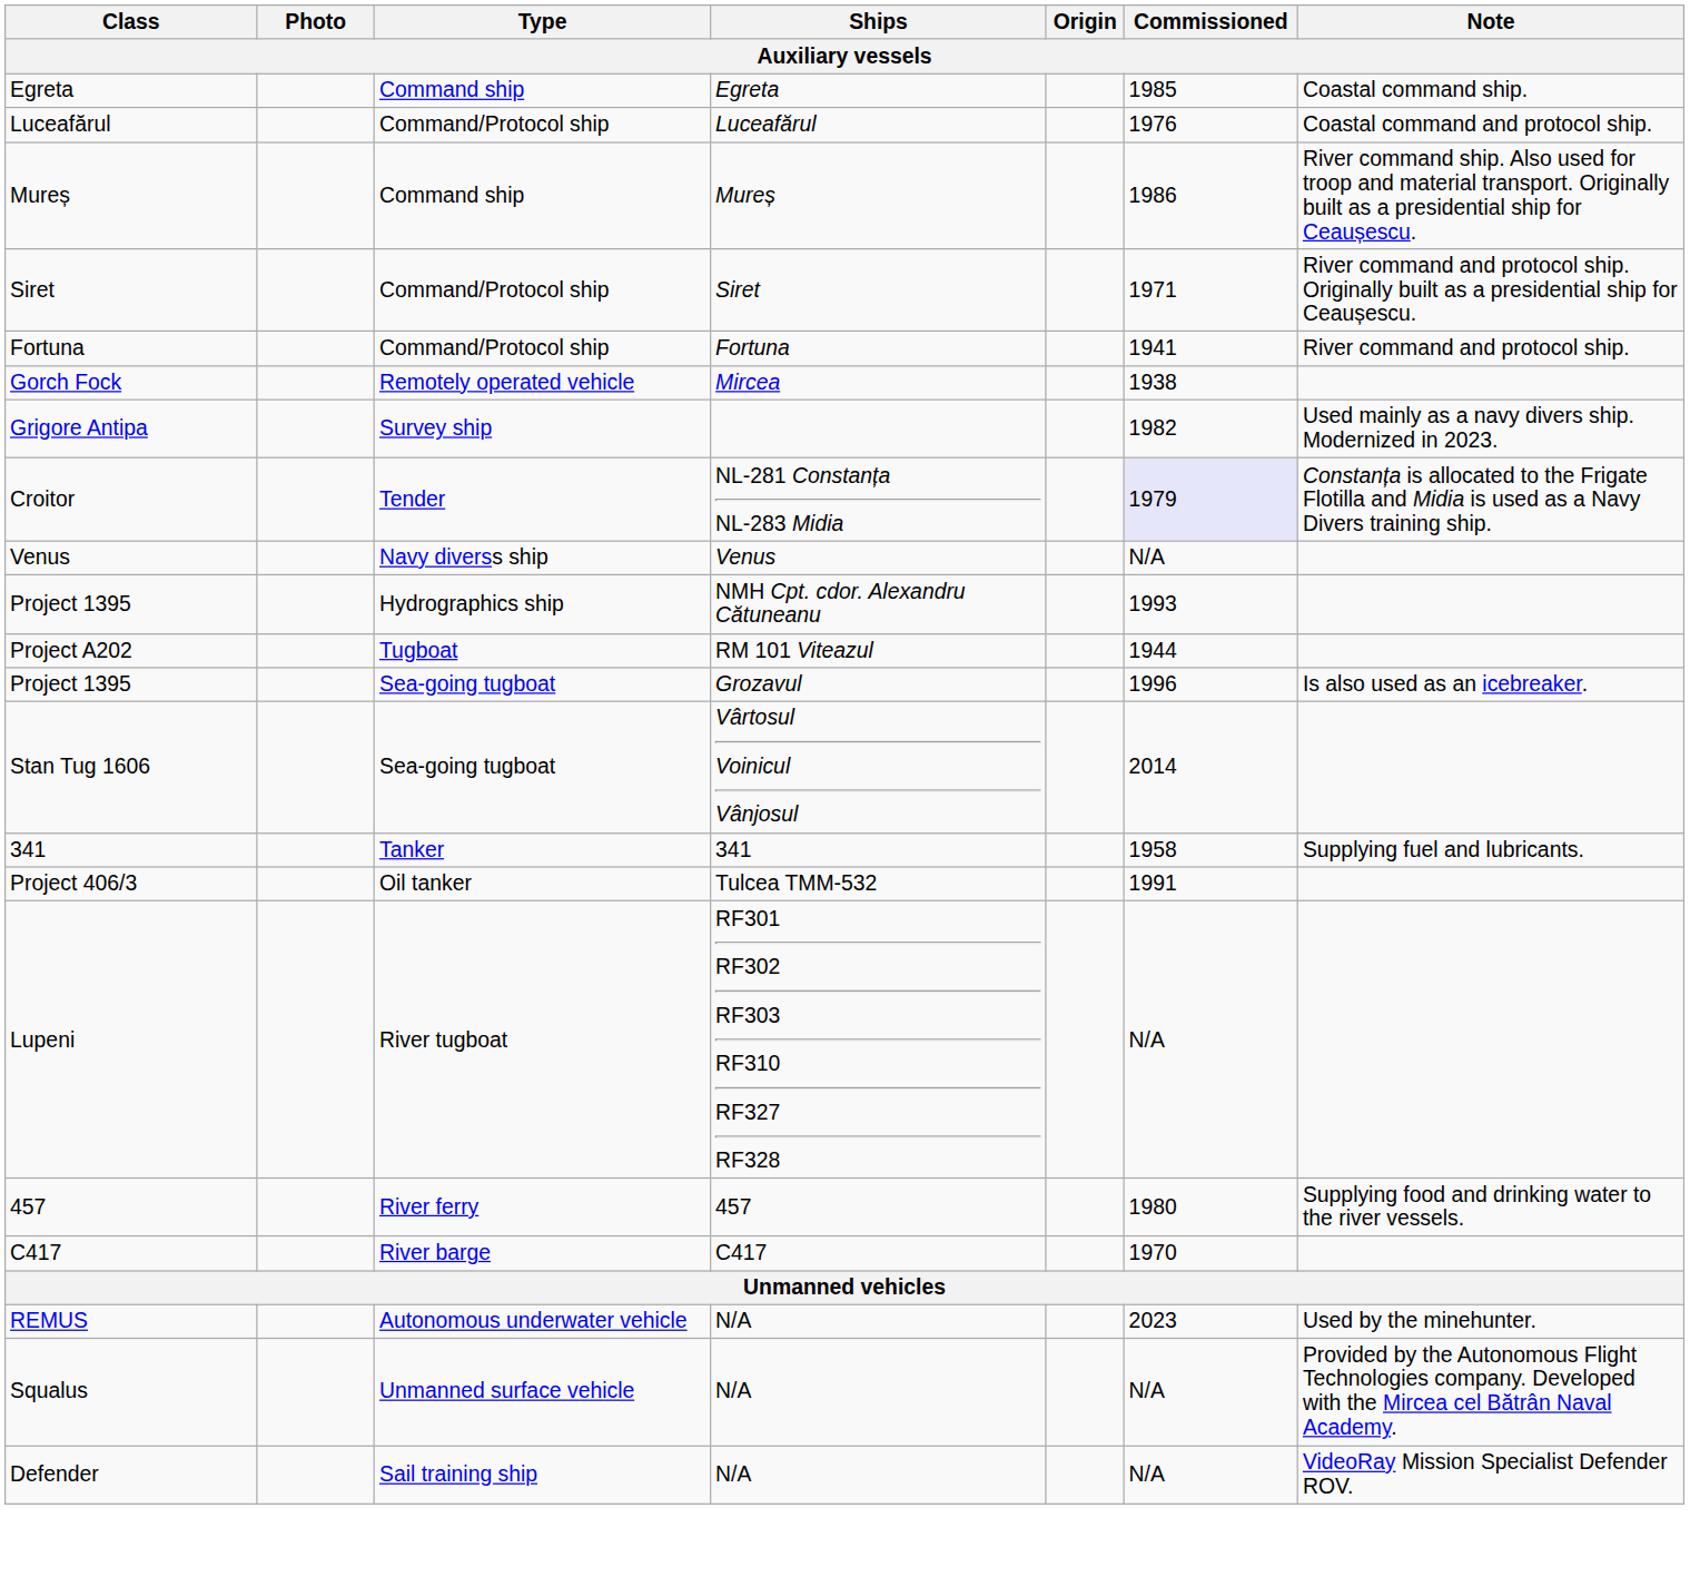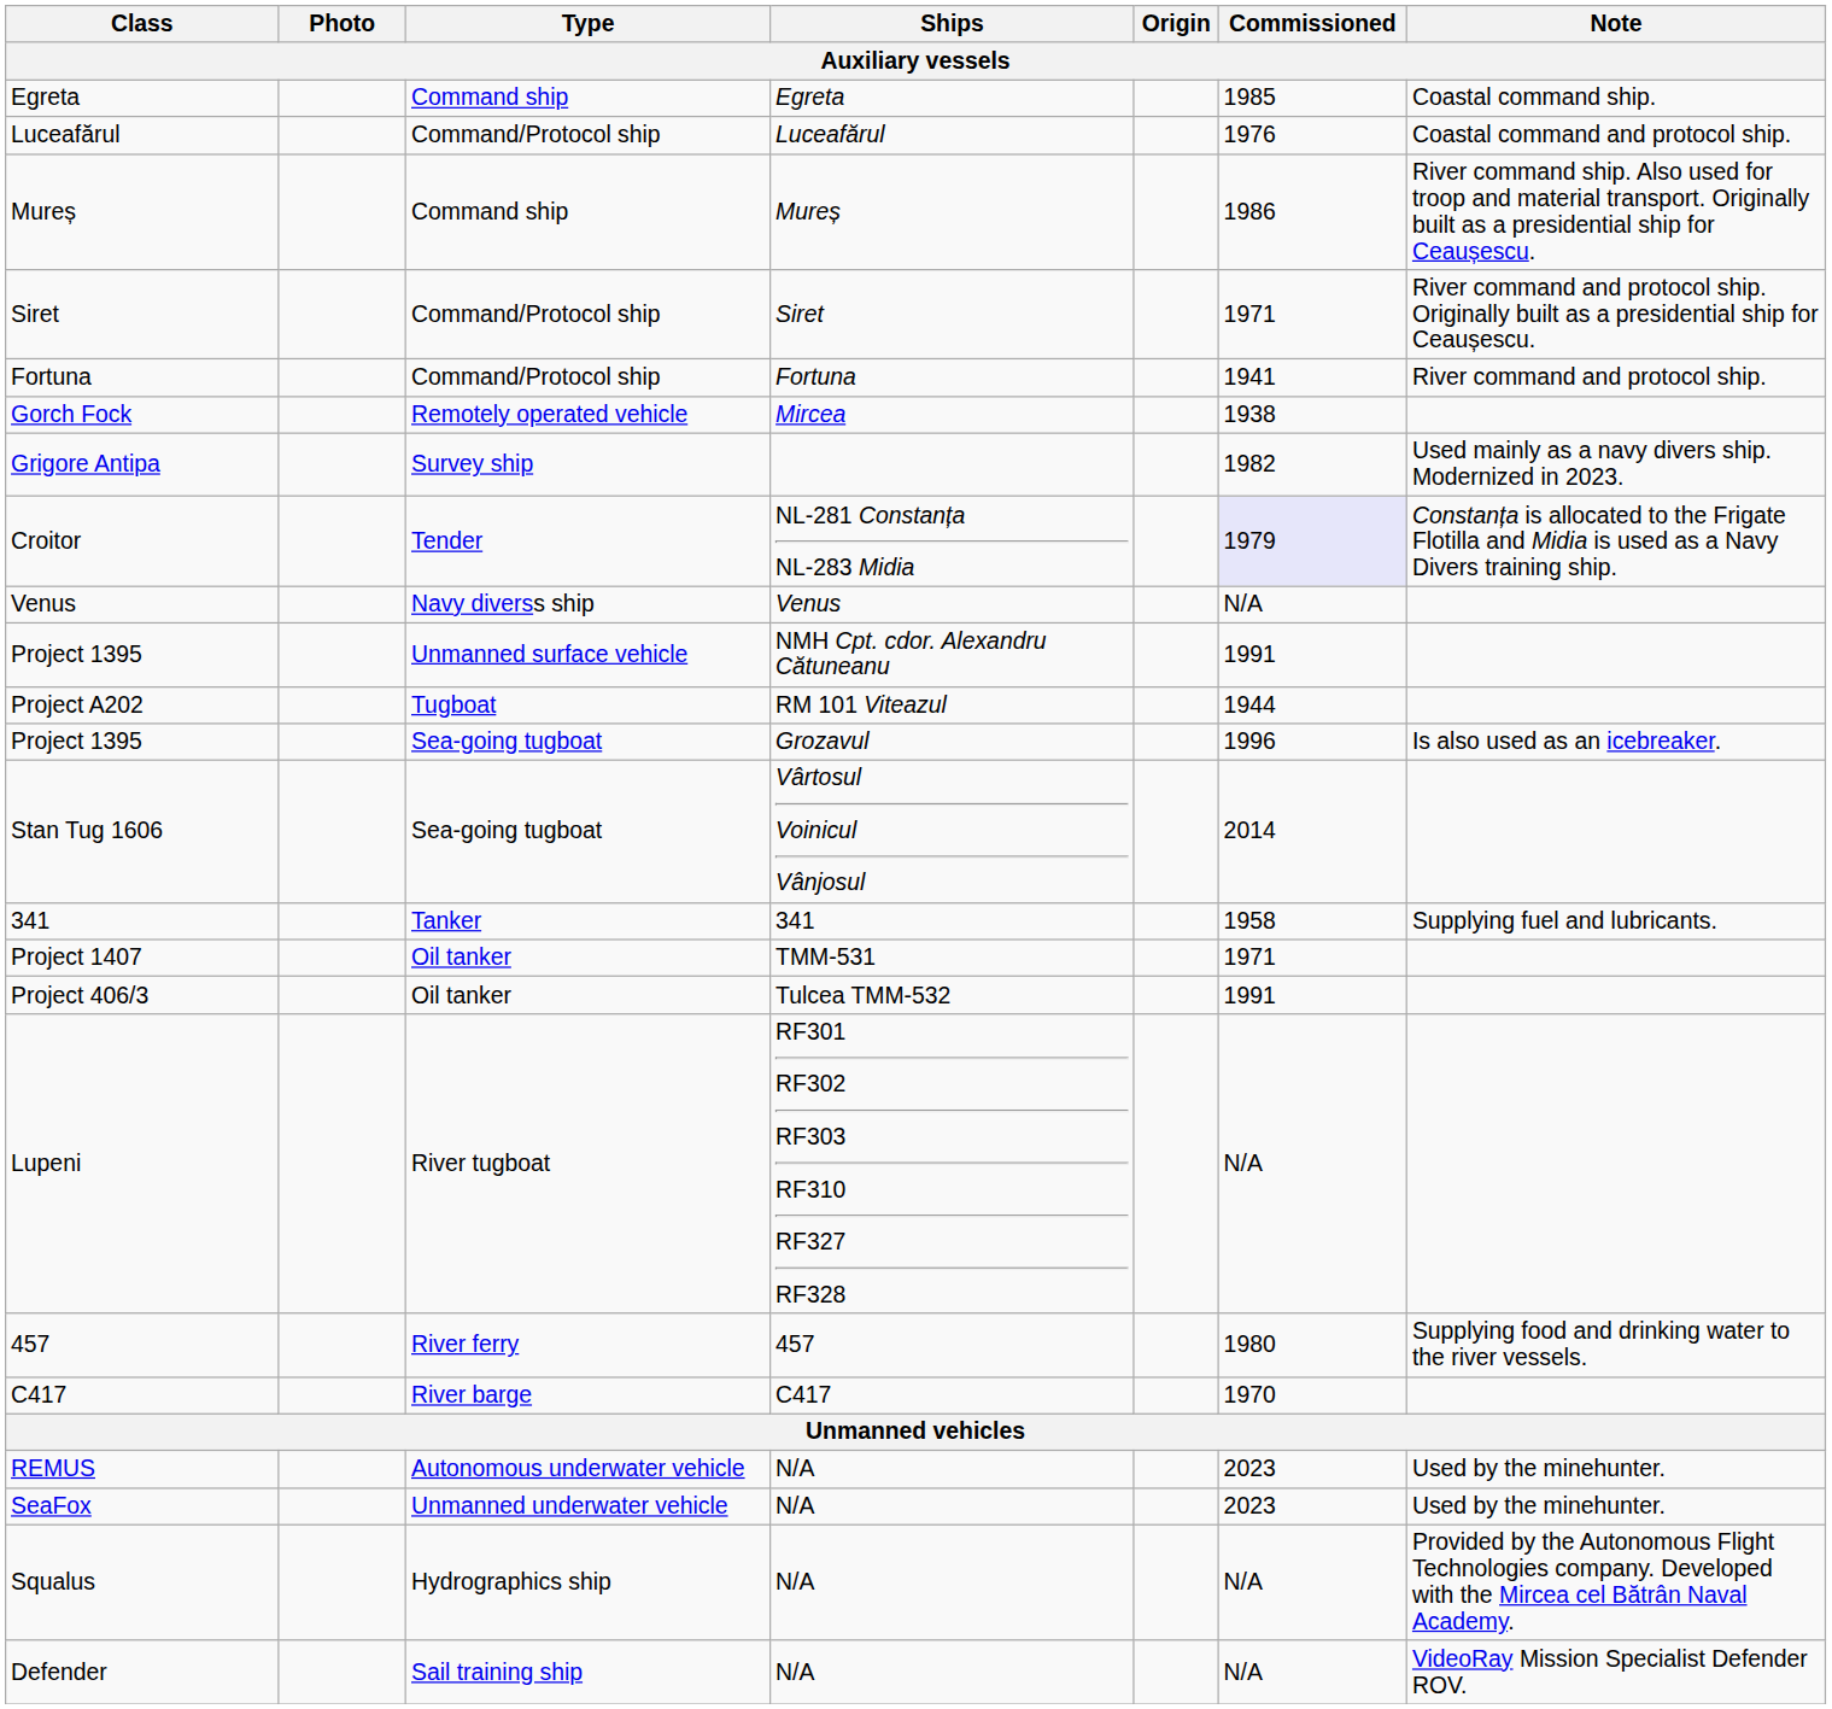Project 1395 / NMH Cpt. cdor. Alexandru Cătuneanu | Type: Hydrographics ship -> Unmanned surface vehicle
Project 1395 / NMH Cpt. cdor. Alexandru Cătuneanu | Commissioned: 1993 -> 1991
+ row: Project 1407 | Oil tanker | TMM-531 | 1971
+ row: SeaFox | Unmanned underwater vehicle | N/A | 2023 | Used by the minehunter.
Squalus | Type: Unmanned surface vehicle -> Hydrographics ship
